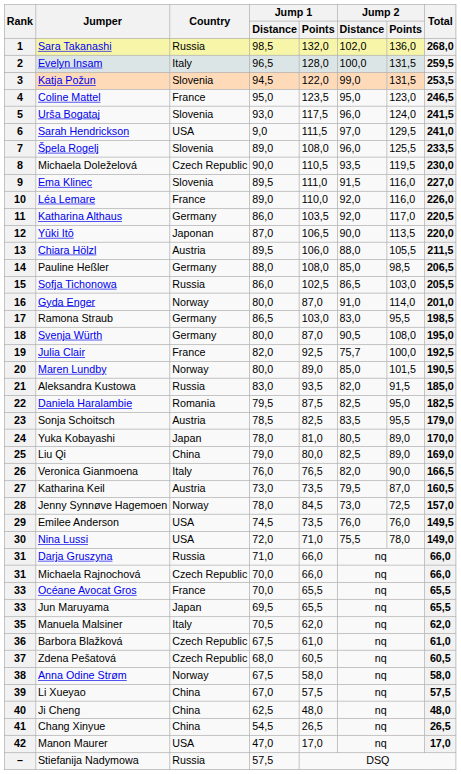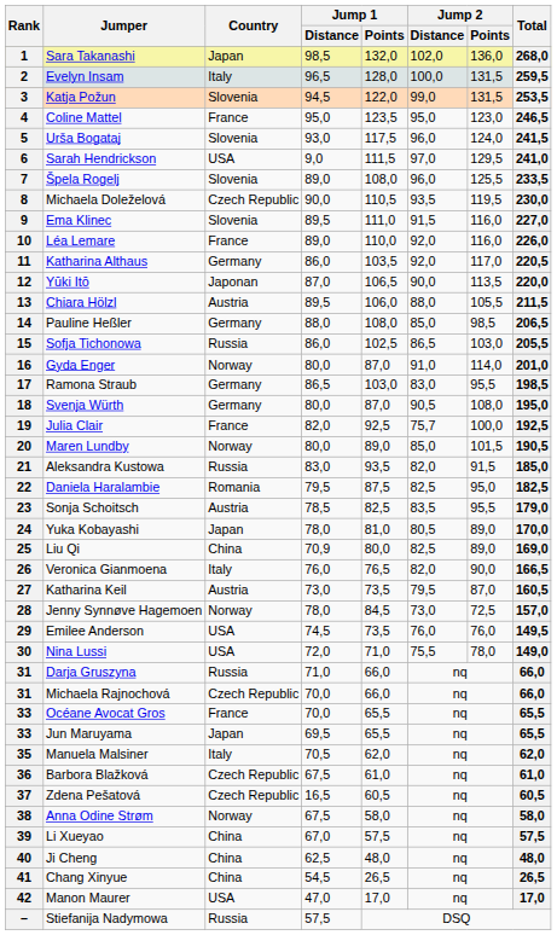1 | Country: Russia -> Japan
25 | Jump 1 / Distance: 79,0 -> 70,9
37 | Jump 1 / Distance: 68,0 -> 16,5
